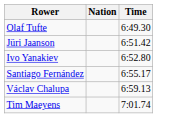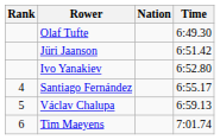+ column: Rank | 4 | 5 | 6
